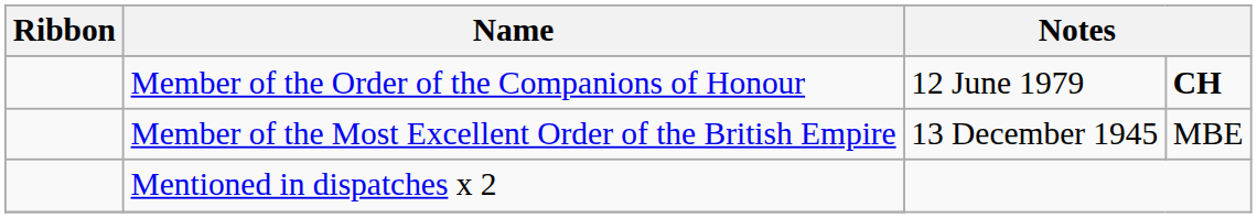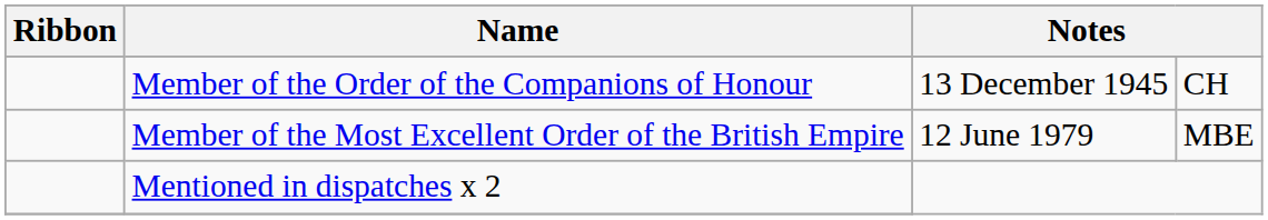Member of the Order of the Companions of Honour | column 3: 12 June 1979 -> 13 December 1945
Member of the Order of the Companions of Honour | column 4: bold -> normal
Member of the Most Excellent Order of the British Empire | column 3: 13 December 1945 -> 12 June 1979
